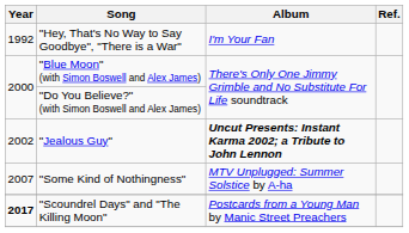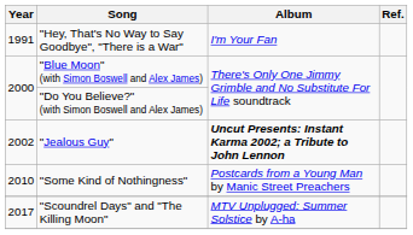"Hey, That's No Way to Say Goodbye", "There is a War" | Year: 1992 -> 1991
"Some Kind of Nothingness" | Year: 2007 -> 2010
"Some Kind of Nothingness" | Album: MTV Unplugged: Summer Solstice by A-ha -> Postcards from a Young Man by Manic Street Preachers
"Scoundrel Days" and "The Killing Moon" | Year: bold -> normal
"Scoundrel Days" and "The Killing Moon" | Album: Postcards from a Young Man by Manic Street Preachers -> MTV Unplugged: Summer Solstice by A-ha
